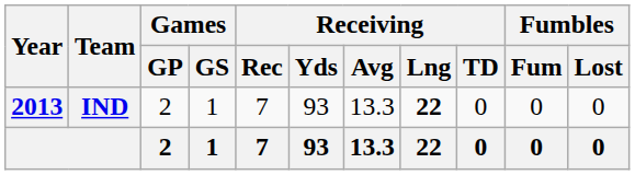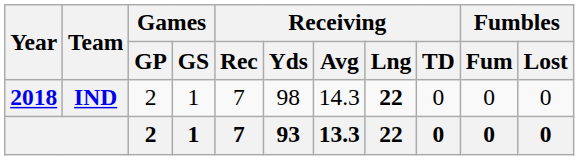IND | Year: 2013 -> 2018
IND | Receiving / Yds: 93 -> 98
IND | Receiving / Avg: 13.3 -> 14.3
